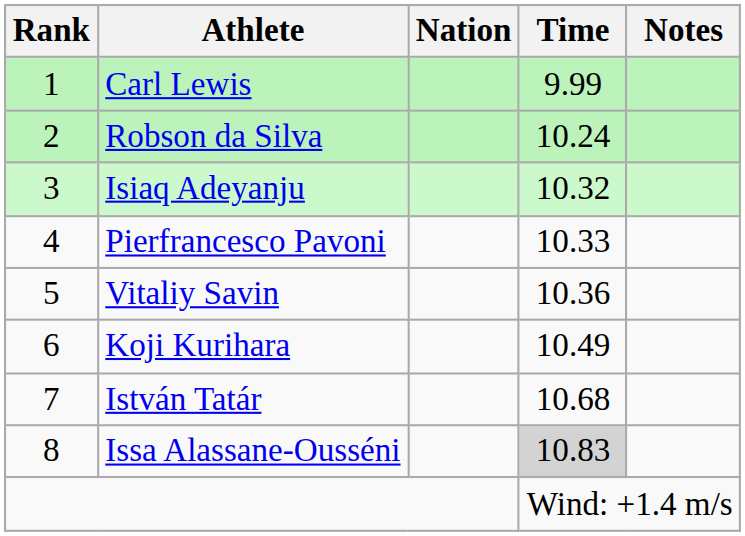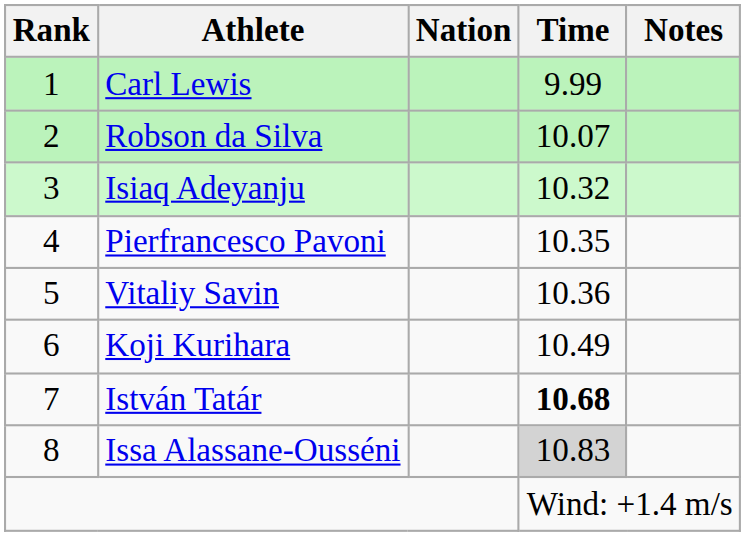Robson da Silva | Time: 10.24 -> 10.07
Pierfrancesco Pavoni | Time: 10.33 -> 10.35
István Tatár | Time: normal -> bold
